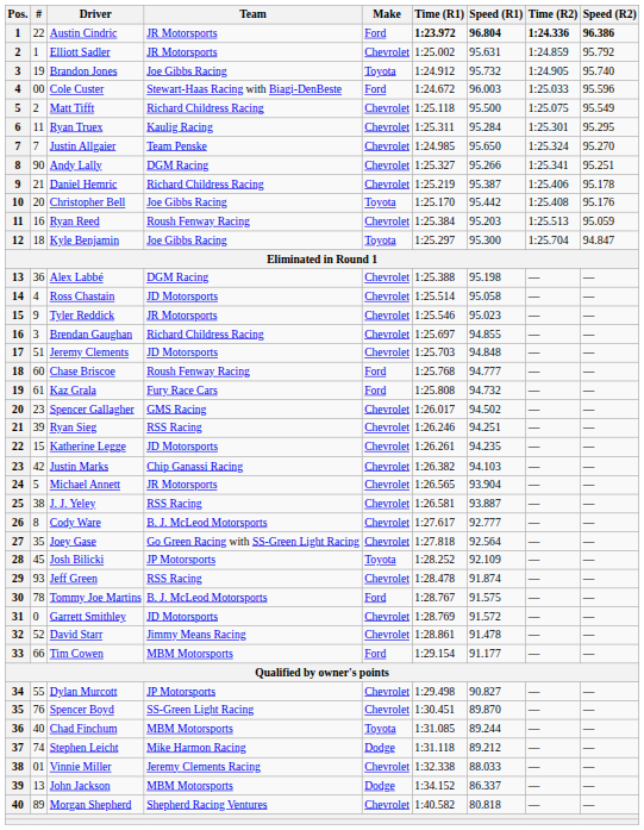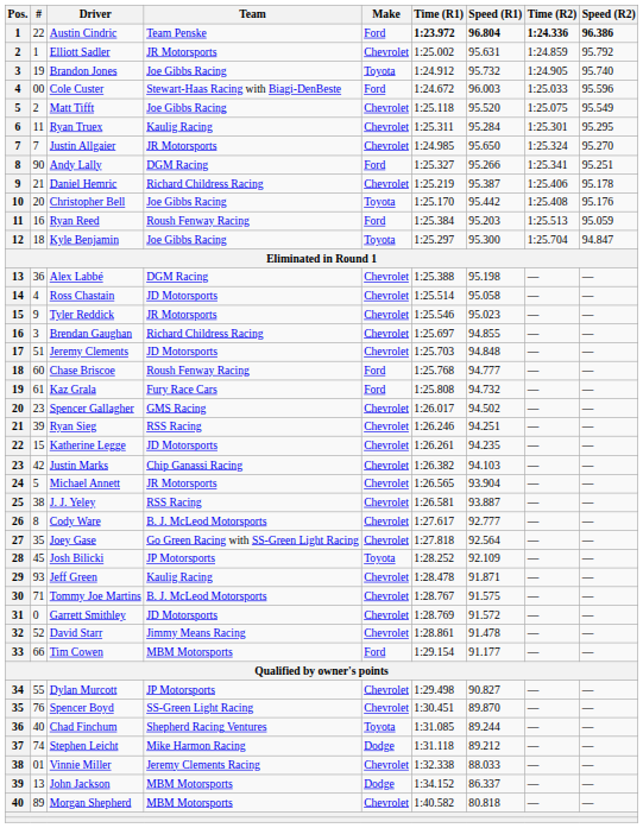Austin Cindric | Team: JR Motorsports -> Team Penske
Matt Tifft | Team: Richard Childress Racing -> Joe Gibbs Racing
Matt Tifft | Speed (R1): 95.500 -> 95.520
Justin Allgaier | Team: Team Penske -> JR Motorsports
Andy Lally | Make: Chevrolet -> Ford
Ryan Reed | Make: Chevrolet -> Ford
Jeff Green | Team: RSS Racing -> Kaulig Racing
Jeff Green | Speed (R1): 91.874 -> 91.871
Tommy Joe Martins | #: 78 -> 71
Tommy Joe Martins | Make: Ford -> Chevrolet
Chad Finchum | Team: MBM Motorsports -> Shepherd Racing Ventures
Morgan Shepherd | Team: Shepherd Racing Ventures -> MBM Motorsports
